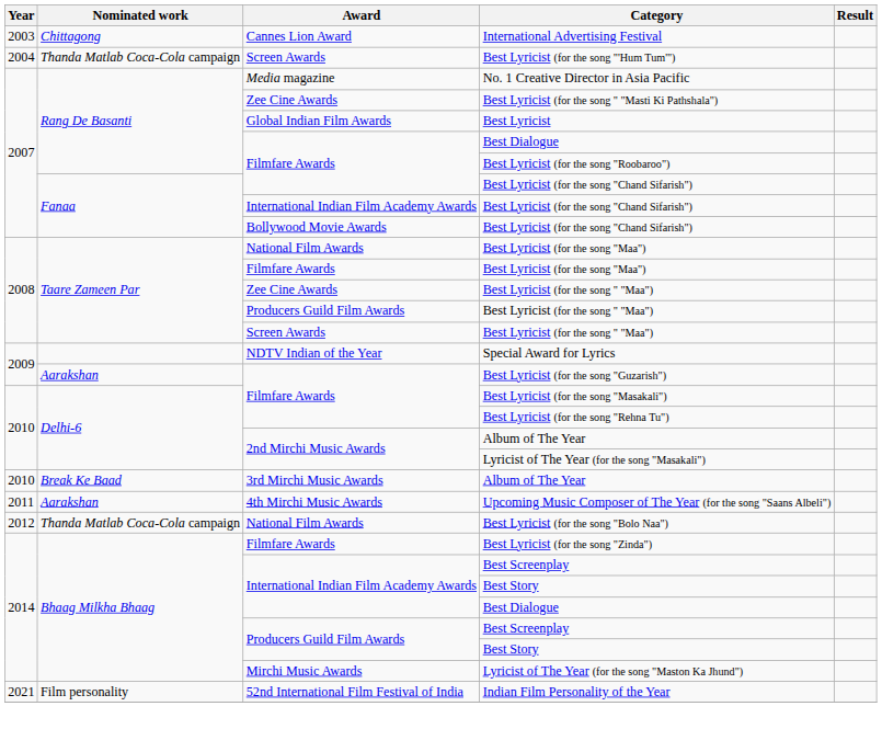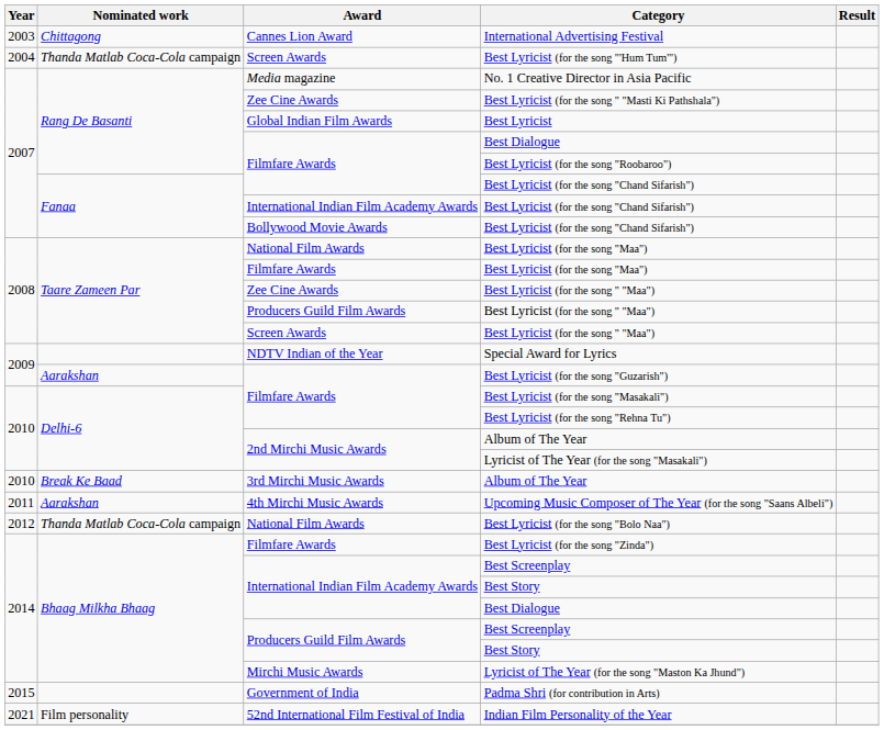+ row: 2015 | Government of India | Padma Shri (for contribution in Arts)
